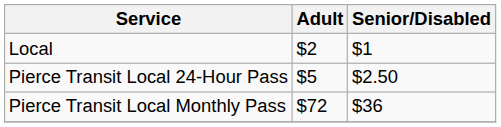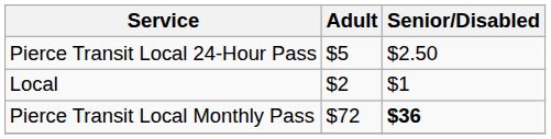rows swapped: Local <-> Pierce Transit Local 24-Hour Pass
Pierce Transit Local Monthly Pass | Senior/Disabled: normal -> bold
